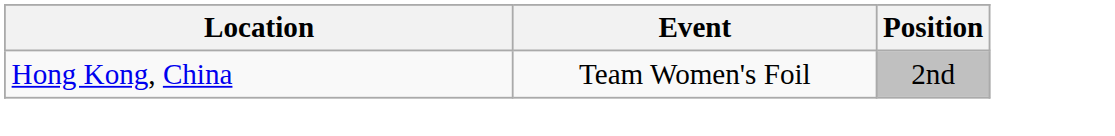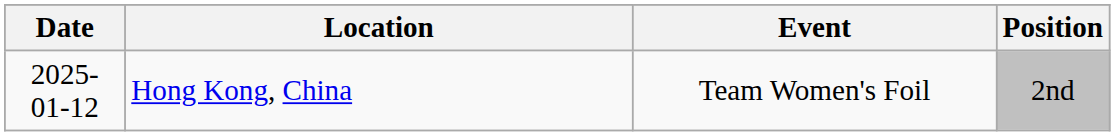+ column: Date | 2025-01-12
